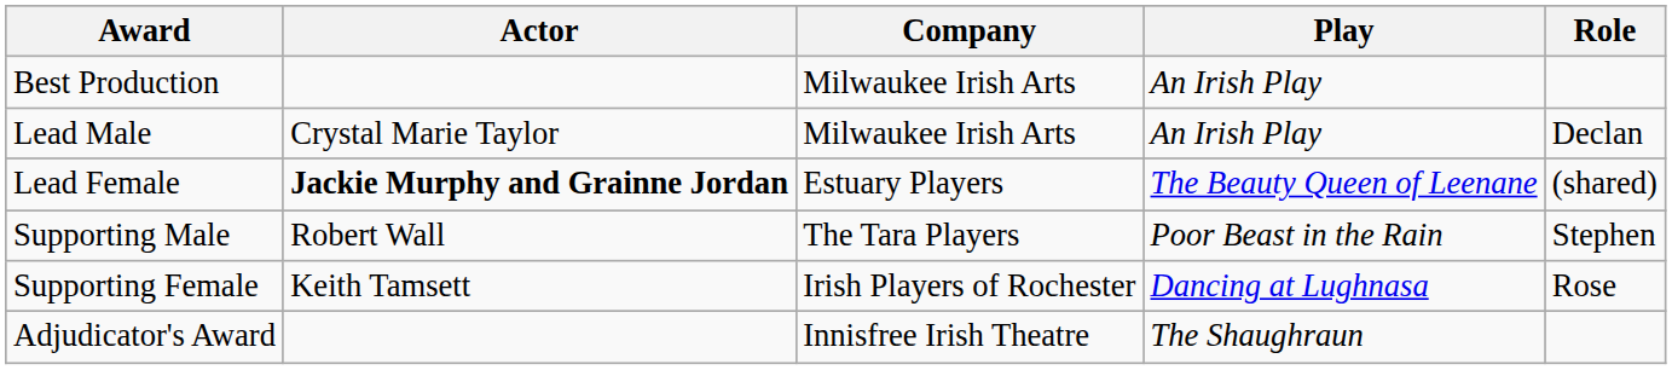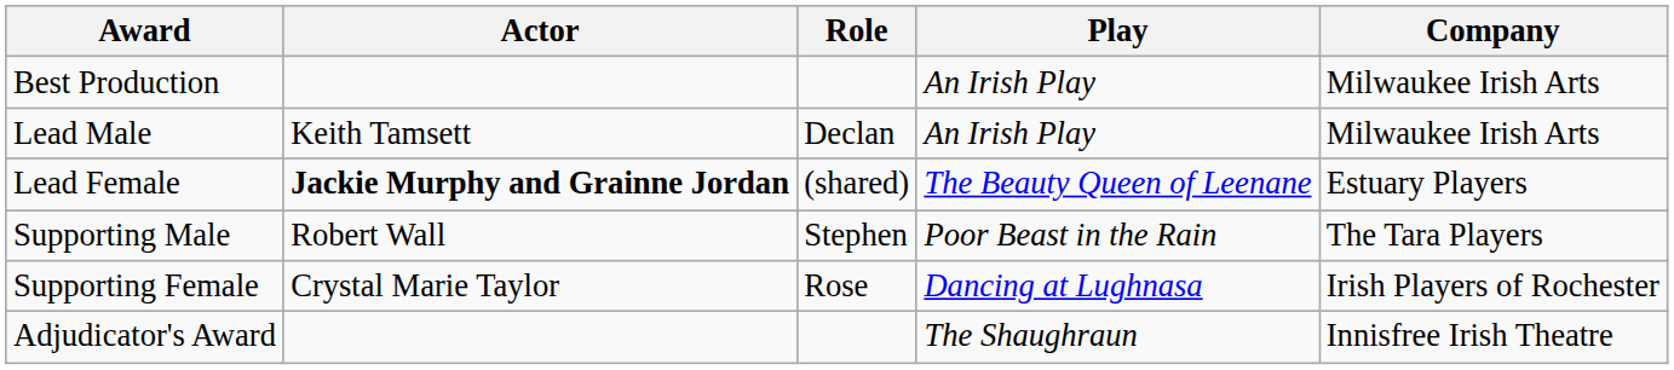columns swapped: Role <-> Company
Lead Male | Actor: Crystal Marie Taylor -> Keith Tamsett
Supporting Female | Actor: Keith Tamsett -> Crystal Marie Taylor
